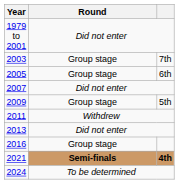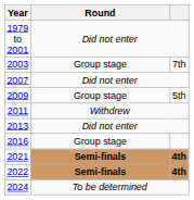- row: 2005 | Group stage | 6th
+ row: 2022 | Semi-finals | 4th
